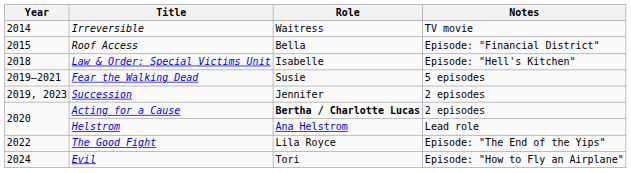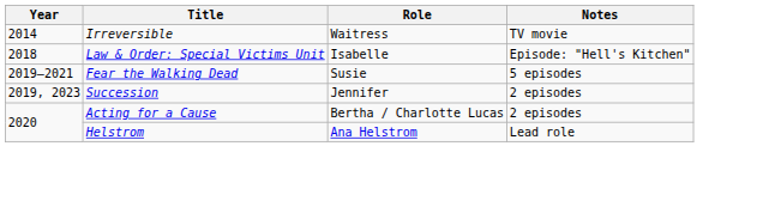- row: 2015 | Roof Access | Bella | Episode: "Financial District"
Acting for a Cause | Role: bold -> normal
- row: 2022 | The Good Fight | Lila Royce | Episode: "The End of the Yips"
- row: 2024 | Evil | Tori | Episode: "How to Fly an Airplane"
